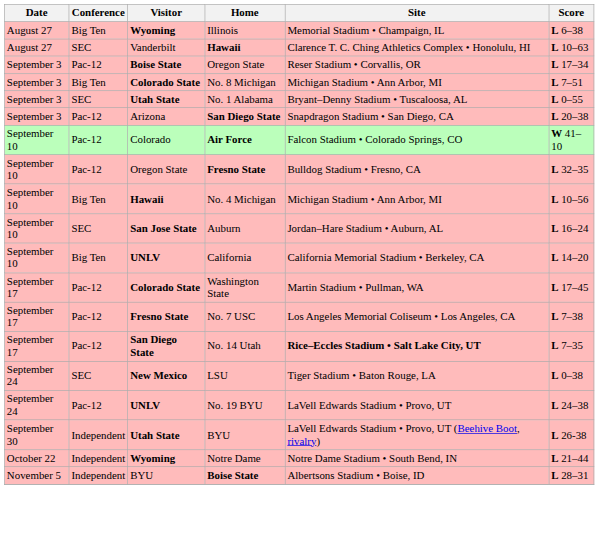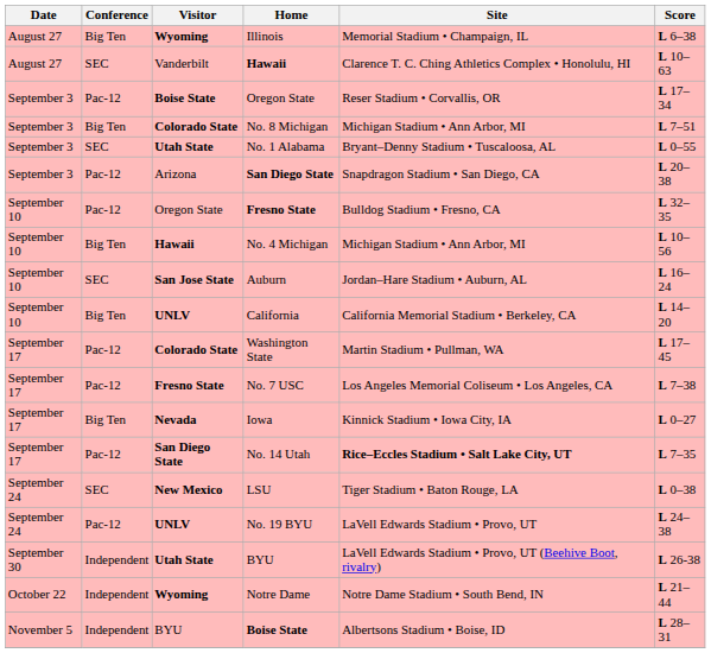- row: September 10 | Pac-12 | Colorado | Air Force | Falcon Stadium • Colorado Springs, CO | W 41–10
+ row: September 17 | Big Ten | Nevada | Iowa | Kinnick Stadium • Iowa City, IA | L 0–27
